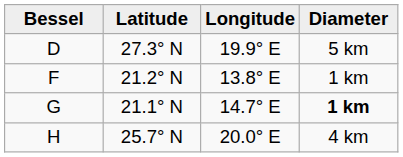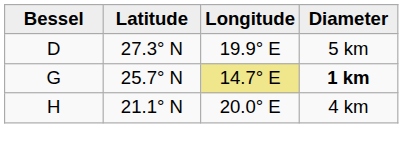- row: F | 21.2° N | 13.8° E | 1 km
G | Latitude: 21.1° N -> 25.7° N
G | Longitude: no background -> khaki background
H | Latitude: 25.7° N -> 21.1° N
